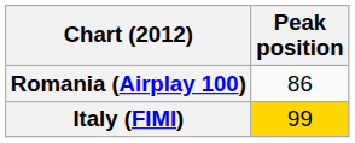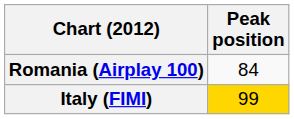Romania (Airplay 100) | Peak position: 86 -> 84
